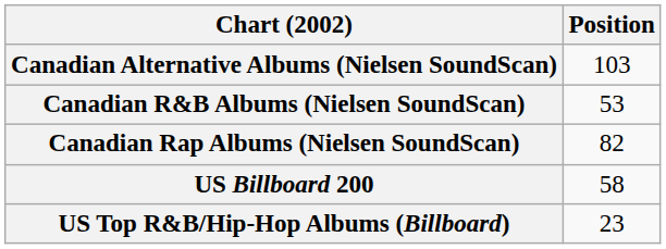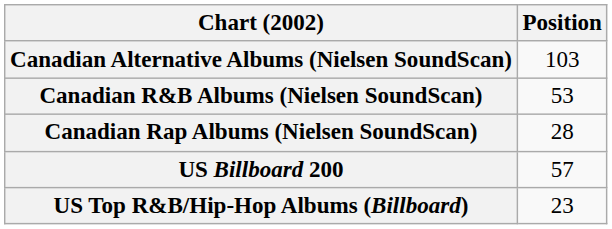Canadian Rap Albums (Nielsen SoundScan) | Position: 82 -> 28
US Billboard 200 | Position: 58 -> 57
